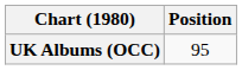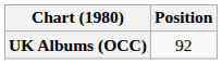UK Albums (OCC) | Position: 95 -> 92
